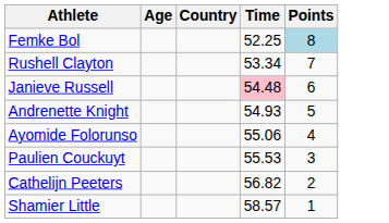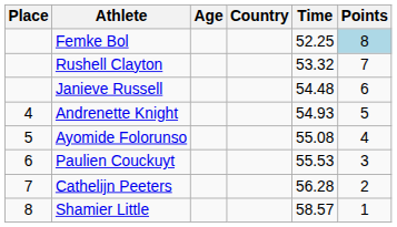+ column: Place | 4 | 5 | 6 | 7 | 8
Rushell Clayton | Time: 53.34 -> 53.32
Janieve Russell | Time: pink background -> no background
Ayomide Folorunso | Time: 55.06 -> 55.08
Cathelijn Peeters | Time: 56.82 -> 56.28
